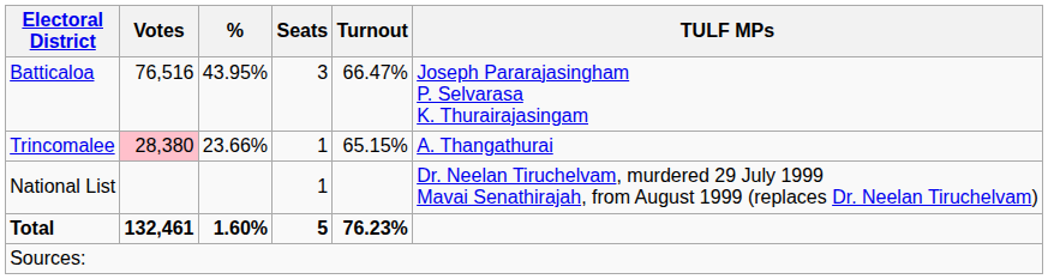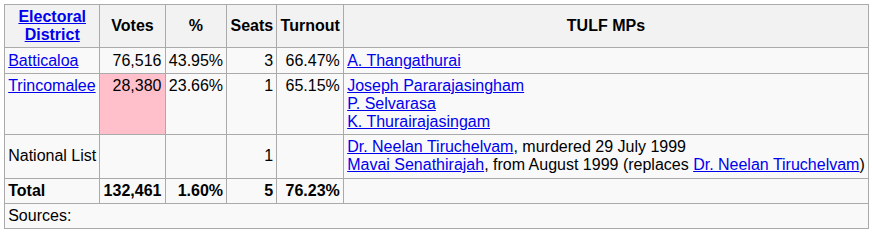Batticaloa | TULF MPs: Joseph Pararajasingham P. Selvarasa K. Thurairajasingam -> A. Thangathurai
Trincomalee | TULF MPs: A. Thangathurai -> Joseph Pararajasingham P. Selvarasa K. Thurairajasingam
